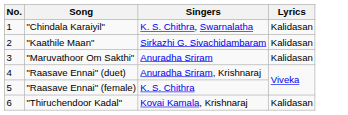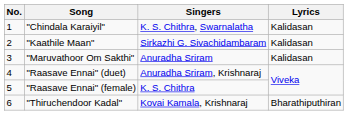"Thiruchendoor Kadal" | Lyrics: Kalidasan -> Bharathiputhiran
